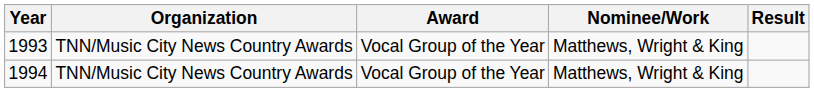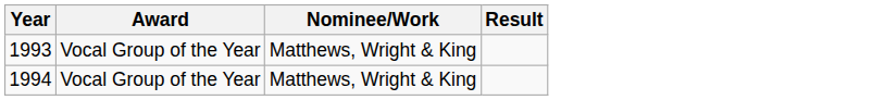- column: Organization | TNN/Music City News Country Awards | TNN/Music City News Country Awards
